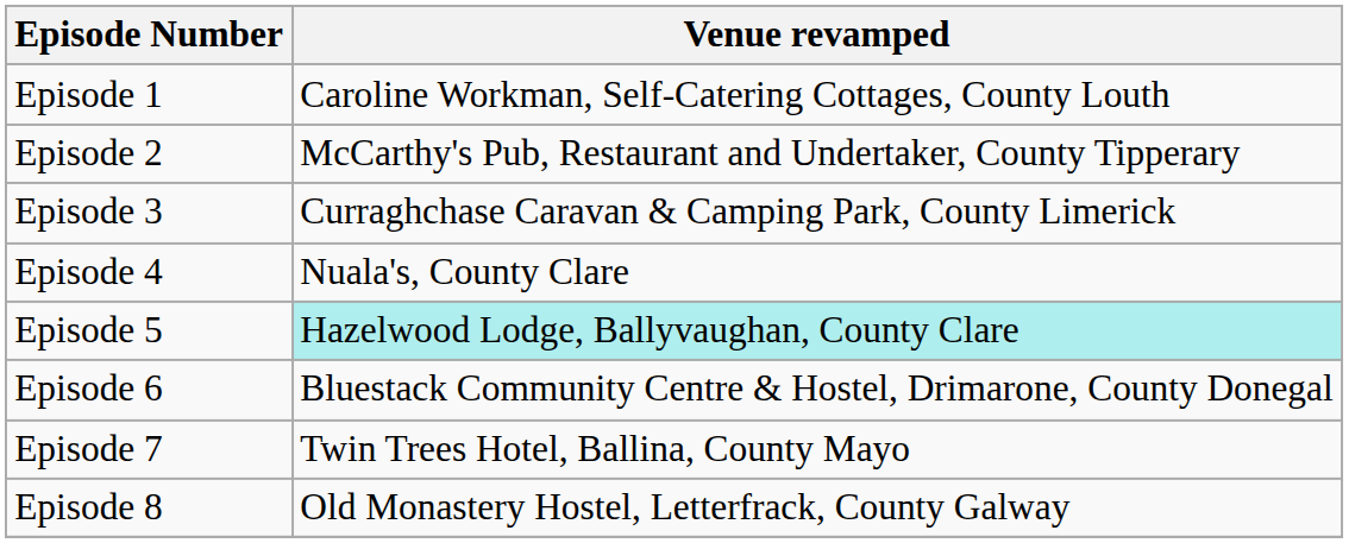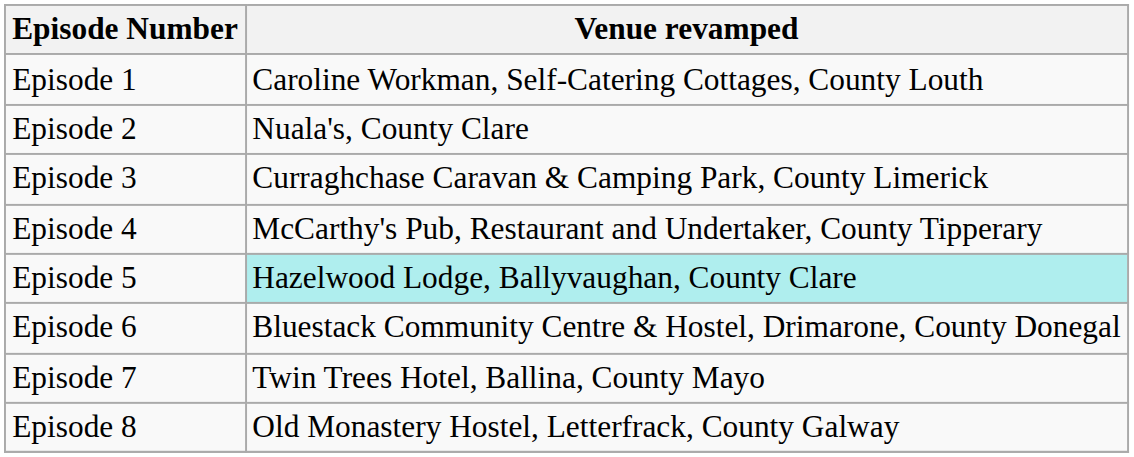Episode 2 | Venue revamped: McCarthy's Pub, Restaurant and Undertaker, County Tipperary -> Nuala's, County Clare
Episode 4 | Venue revamped: Nuala's, County Clare -> McCarthy's Pub, Restaurant and Undertaker, County Tipperary
